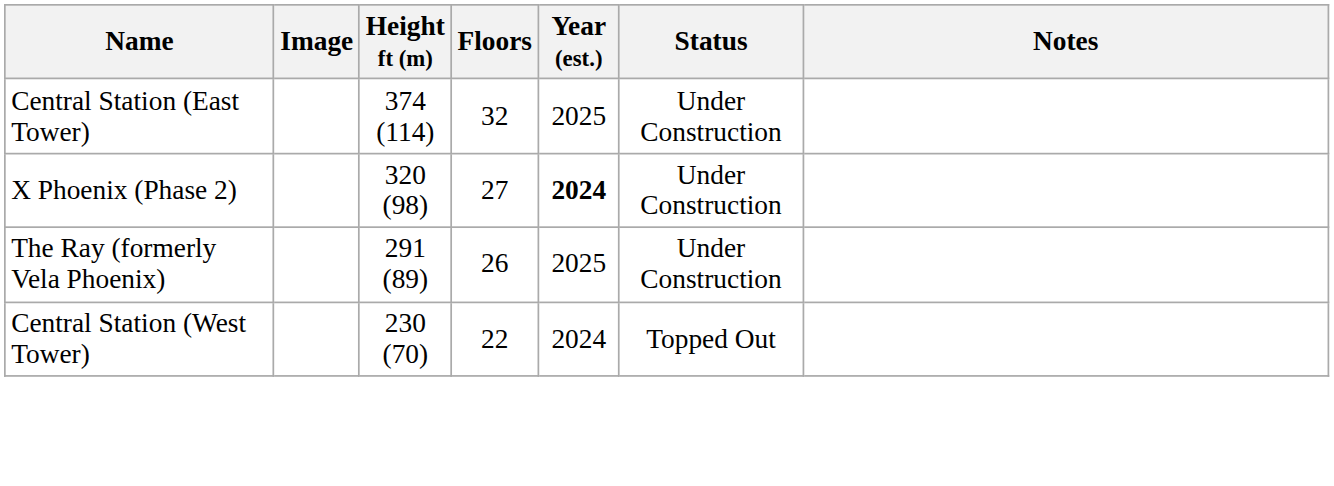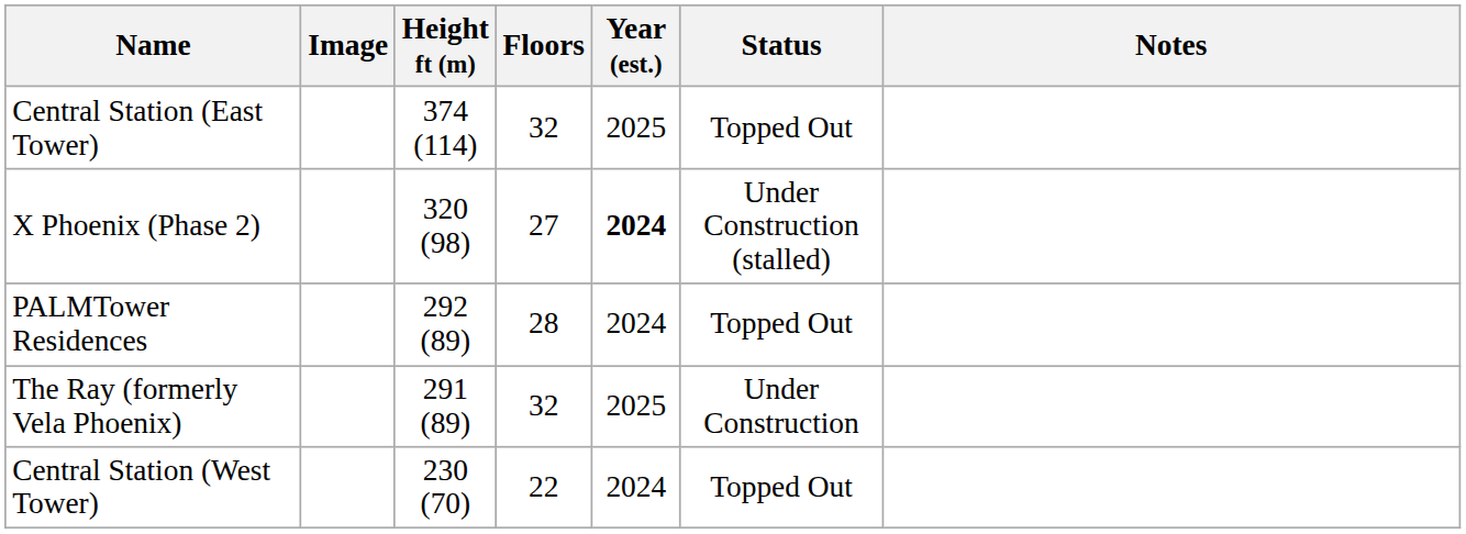Central Station (East Tower) | Status: Under Construction -> Topped Out
X Phoenix (Phase 2) | Status: Under Construction -> Under Construction (stalled)
+ row: PALMTower Residences | 292 (89) | 28 | 2024 | Topped Out
The Ray (formerly Vela Phoenix) | Floors: 26 -> 32
